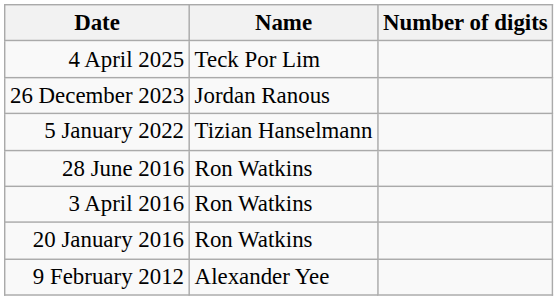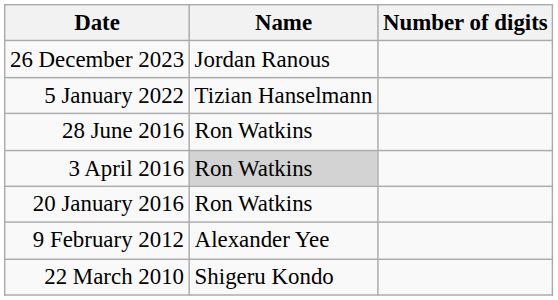- row: 4 April 2025 | Teck Por Lim
3 April 2016 | Name: no background -> lightgrey background
+ row: 22 March 2010 | Shigeru Kondo
